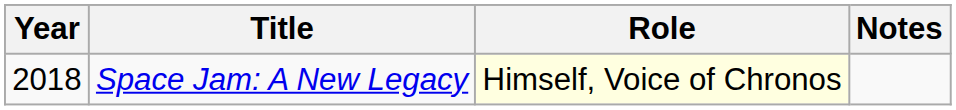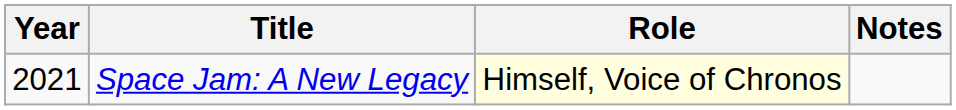Space Jam: A New Legacy | Year: 2018 -> 2021
